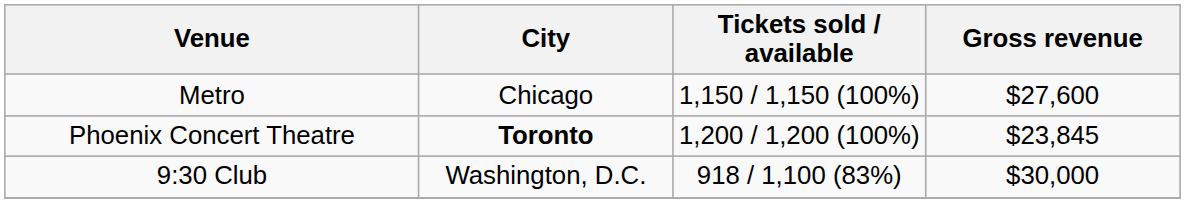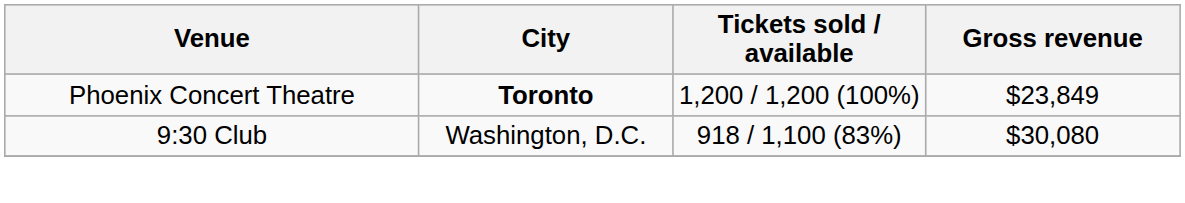- row: Metro | Chicago | 1,150 / 1,150 (100%) | $27,600
Phoenix Concert Theatre | Gross revenue: $23,845 -> $23,849
9:30 Club | Gross revenue: $30,000 -> $30,080
